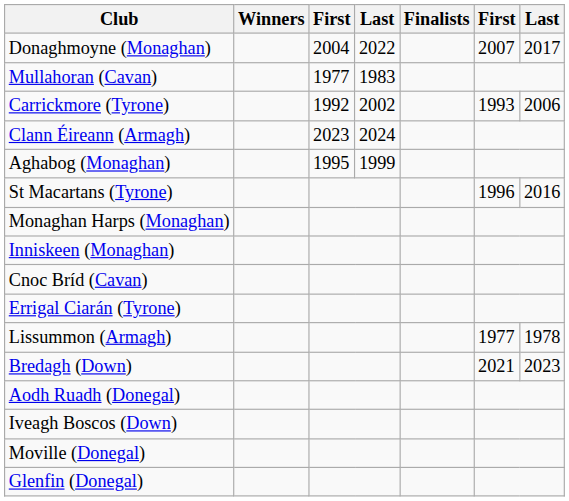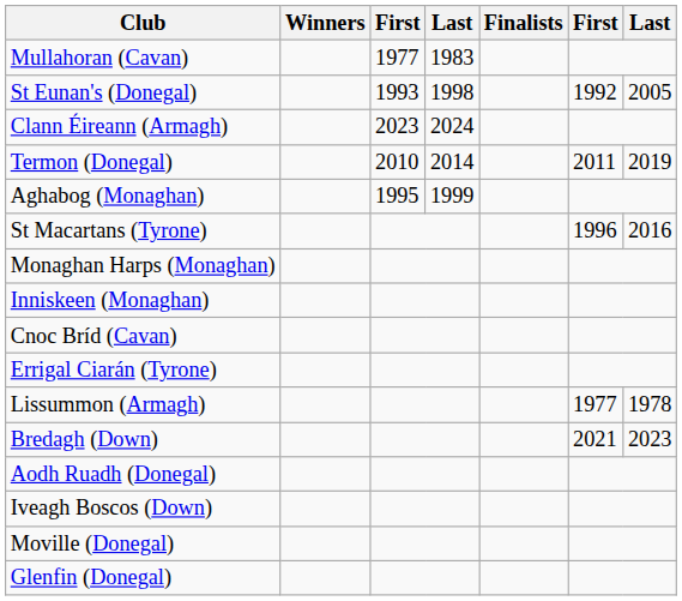- row: Donaghmoyne (Monaghan) | 2004 | 2022 | 2007 | 2017
+ row: St Eunan's (Donegal) | 1993 | 1998 | 1992 | 2005
- row: Carrickmore (Tyrone) | 1992 | 2002 | 1993 | 2006
+ row: Termon (Donegal) | 2010 | 2014 | 2011 | 2019
